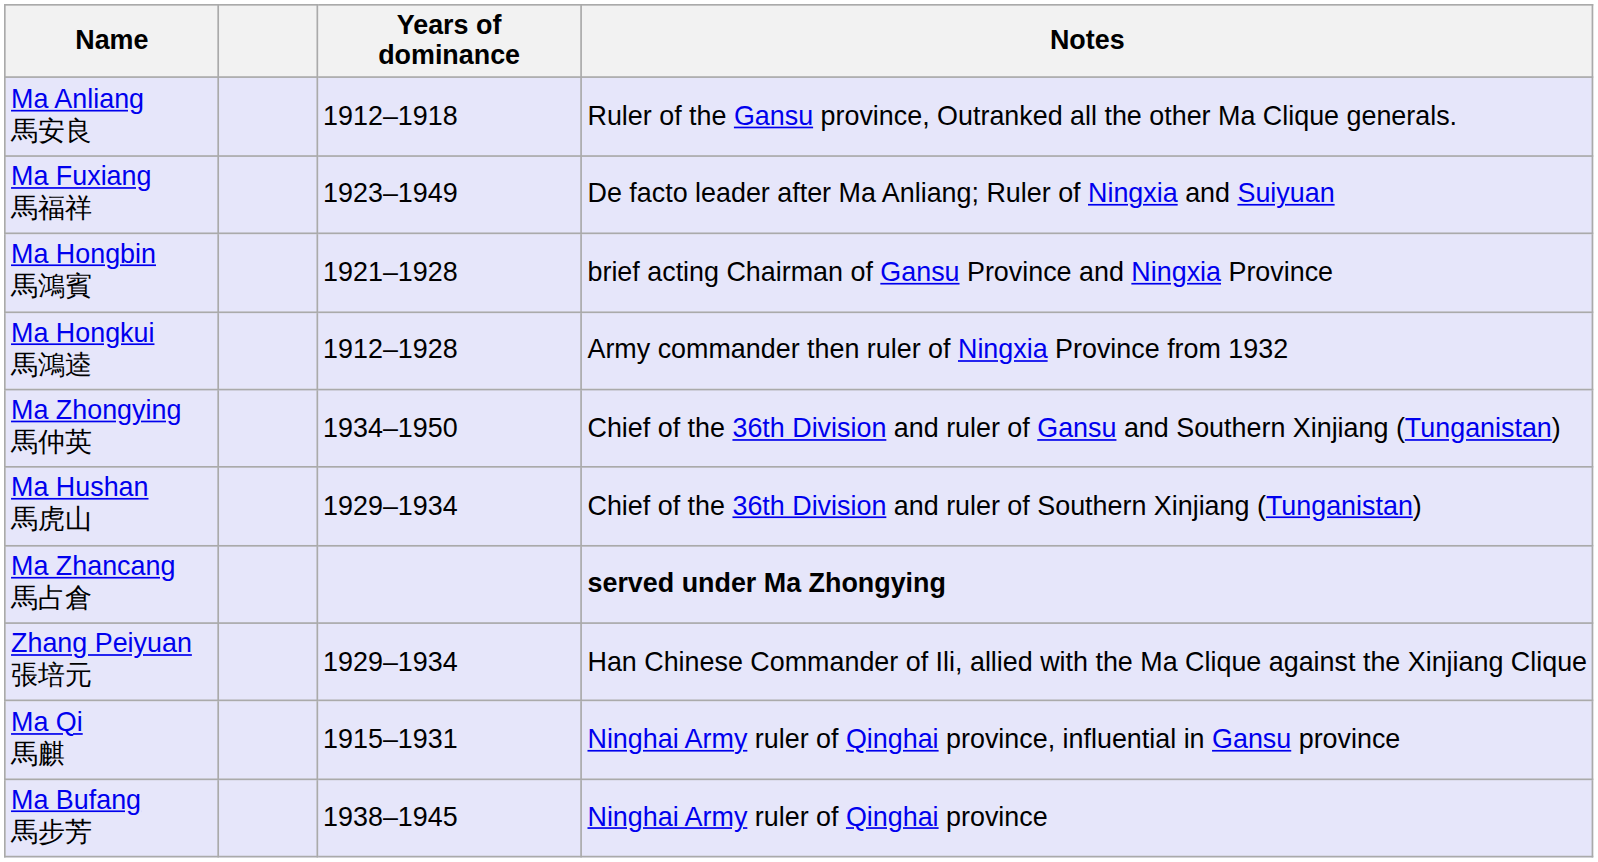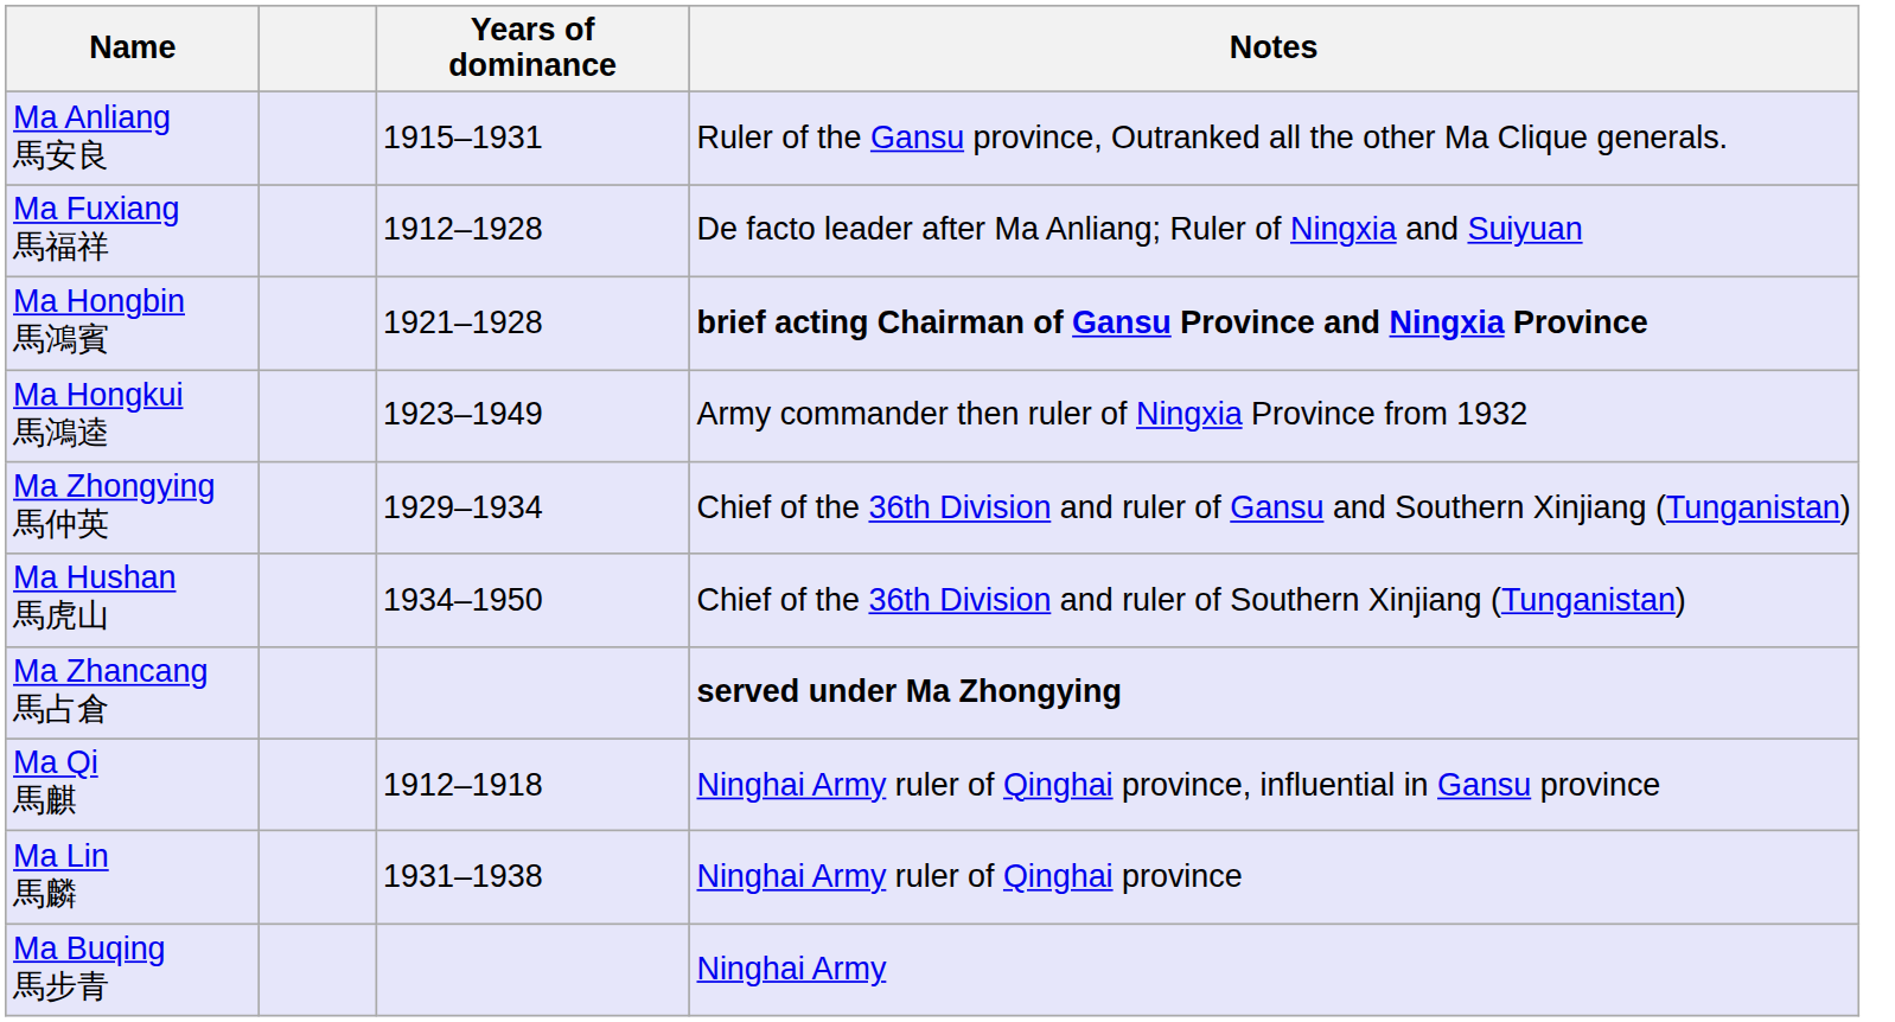Ma Anliang 馬安良 | Years of dominance: 1912–1918 -> 1915–1931
Ma Fuxiang 馬福祥 | Years of dominance: 1923–1949 -> 1912–1928
Ma Hongbin 馬鴻賓 | Notes: normal -> bold
Ma Hongkui 馬鴻逵 | Years of dominance: 1912–1928 -> 1923–1949
Ma Zhongying 馬仲英 | Years of dominance: 1934–1950 -> 1929–1934
Ma Hushan 馬虎山 | Years of dominance: 1929–1934 -> 1934–1950
- row: Zhang Peiyuan 張培元 | 1929–1934 | Han Chinese Commander of Ili, allied with the Ma Clique against the Xinjiang Clique
Ma Qi 馬麒 | Years of dominance: 1915–1931 -> 1912–1918
+ row: Ma Lin 馬麟 | 1931–1938 | Ninghai Army ruler of Qinghai province
- row: Ma Bufang 馬步芳 | 1938–1945 | Ninghai Army ruler of Qinghai province
+ row: Ma Buqing 馬步青 | Ninghai Army
